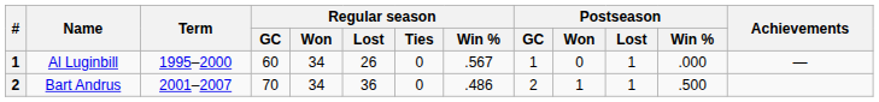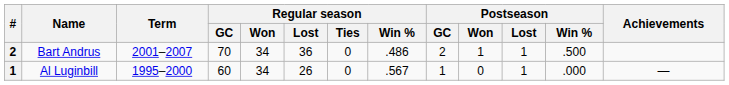rows swapped: Al Luginbill <-> Bart Andrus
